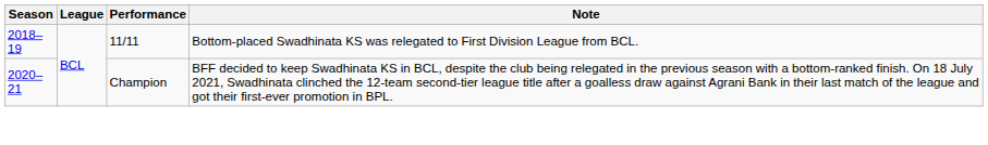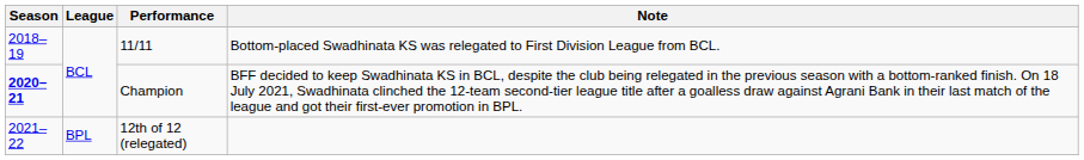Champion | Season: normal -> bold
+ row: 2021–22 | BPL | 12th of 12 (relegated)
